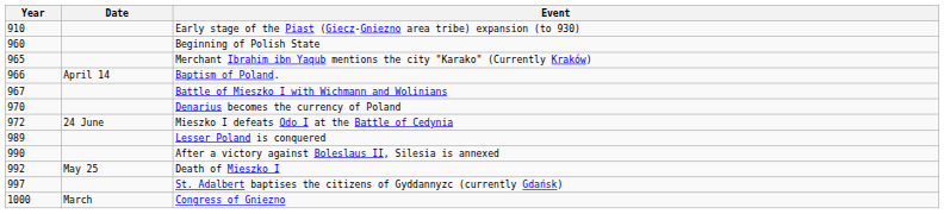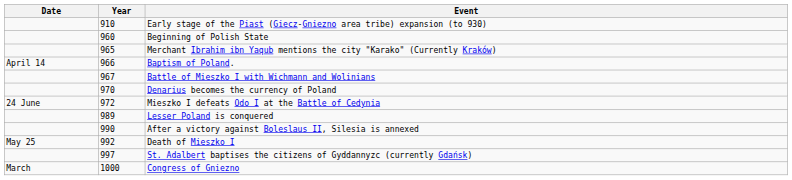columns swapped: Year <-> Date
